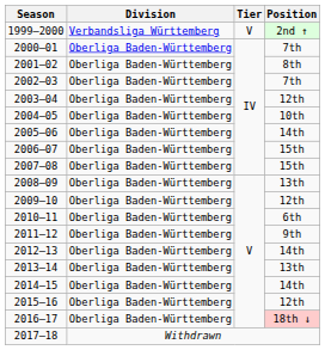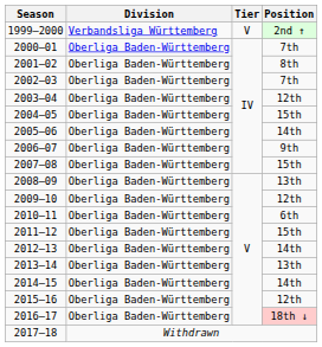2004–05 | Position: 10th -> 15th
2006–07 | Position: 15th -> 9th
2011–12 | Position: 9th -> 15th
